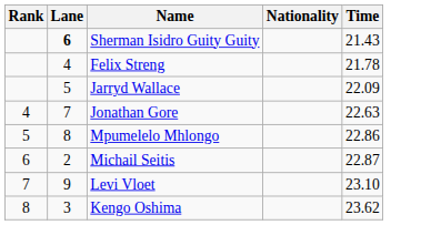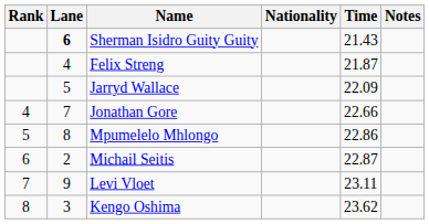+ column: Notes
Felix Streng | Time: 21.78 -> 21.87
Jonathan Gore | Time: 22.63 -> 22.66
Levi Vloet | Time: 23.10 -> 23.11
